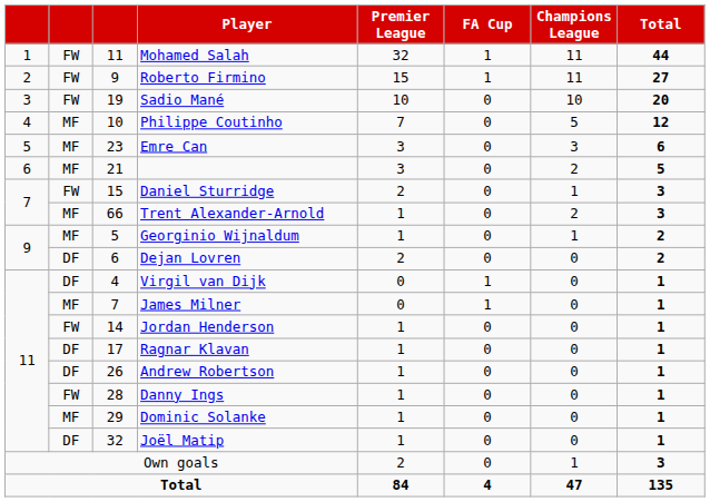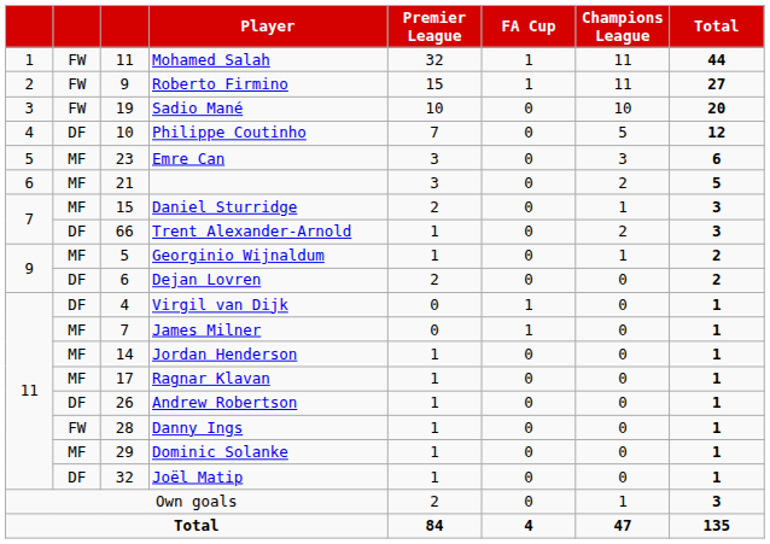Philippe Coutinho | column 2: MF -> DF
Daniel Sturridge | column 2: FW -> MF
Trent Alexander-Arnold | column 2: MF -> DF
Jordan Henderson | column 2: FW -> MF
Ragnar Klavan | column 2: DF -> MF
